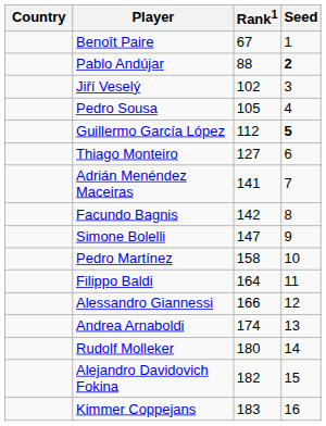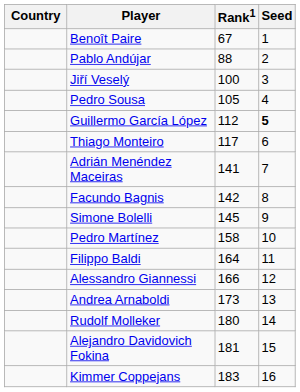Pablo Andújar | Seed: bold -> normal
Jiří Veselý | Rank1: 102 -> 100
Thiago Monteiro | Rank1: 127 -> 117
Simone Bolelli | Rank1: 147 -> 145
Andrea Arnaboldi | Rank1: 174 -> 173
Alejandro Davidovich Fokina | Rank1: 182 -> 181
